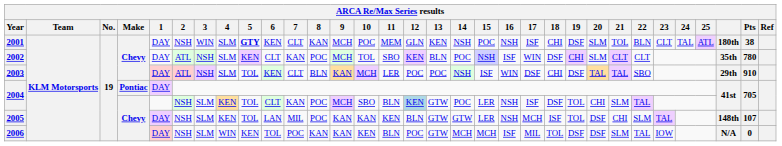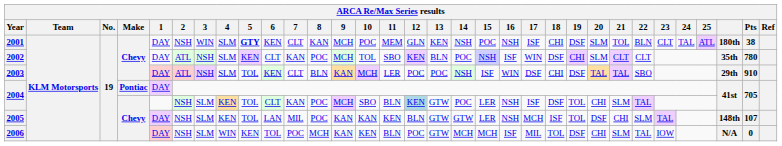2006 | 8: KAN -> MCH
2006 | 20: DSF -> CHI
